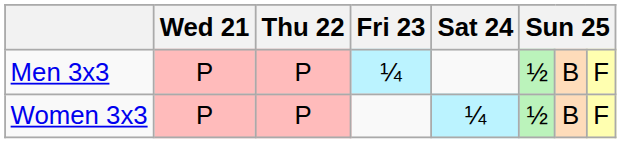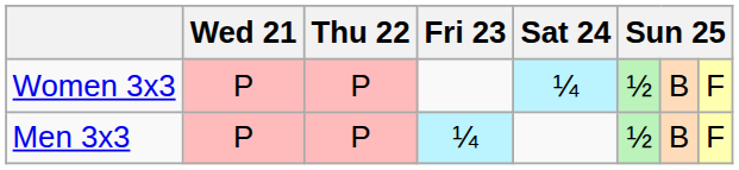rows swapped: Men 3x3 <-> Women 3x3
